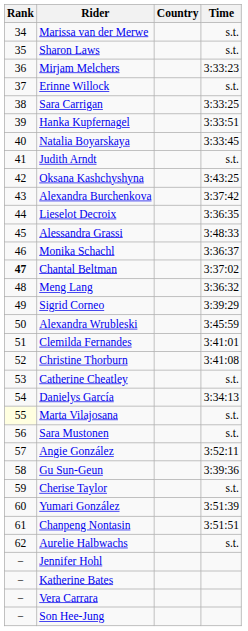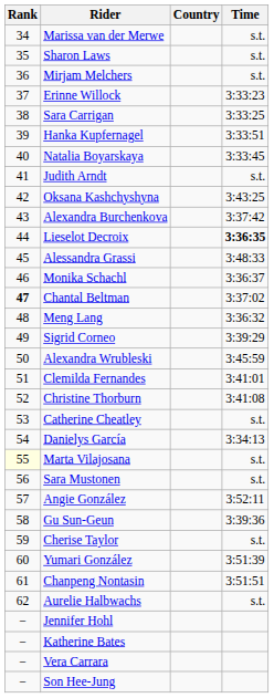Mirjam Melchers | Time: 3:33:23 -> s.t.
Erinne Willock | Time: s.t. -> 3:33:23
Lieselot Decroix | Time: normal -> bold
